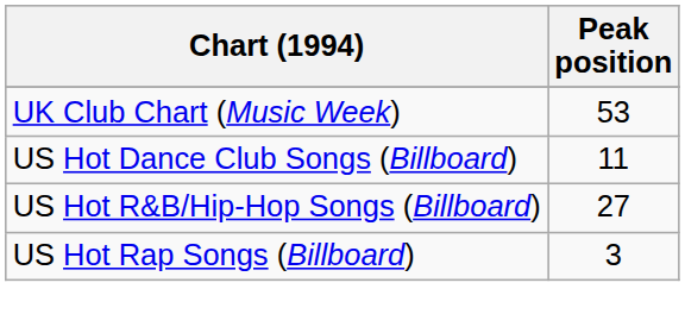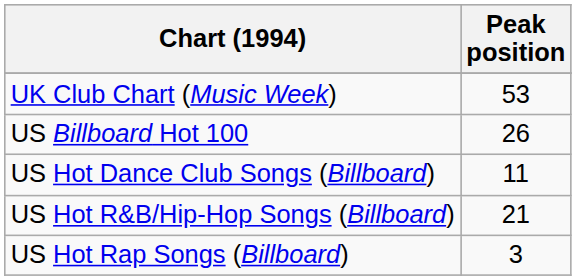+ row: US Billboard Hot 100 | 26
US Hot R&B/Hip-Hop Songs (Billboard) | Peak position: 27 -> 21
